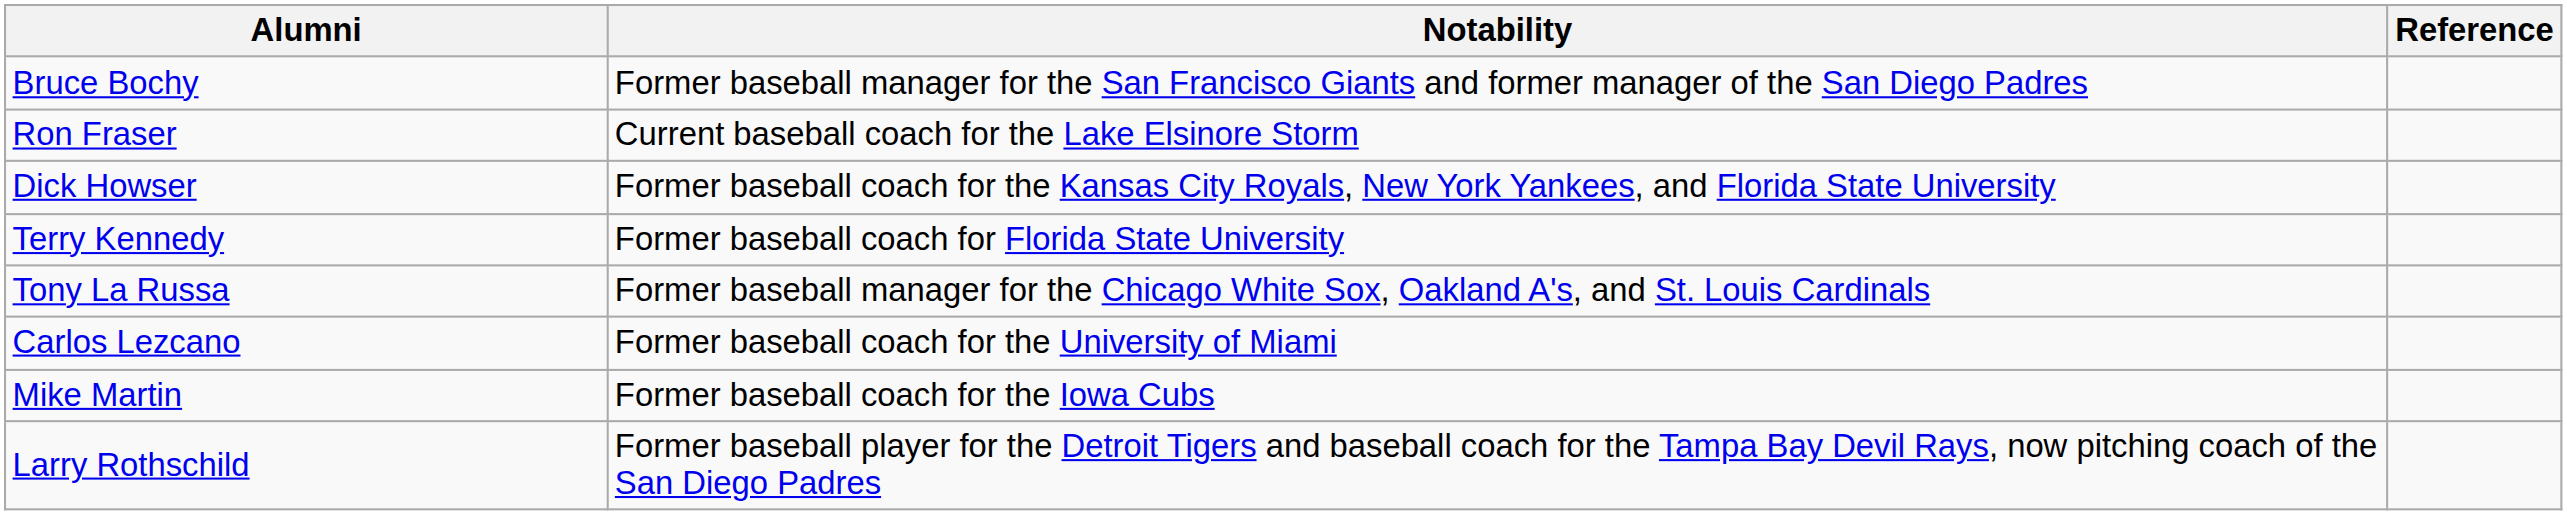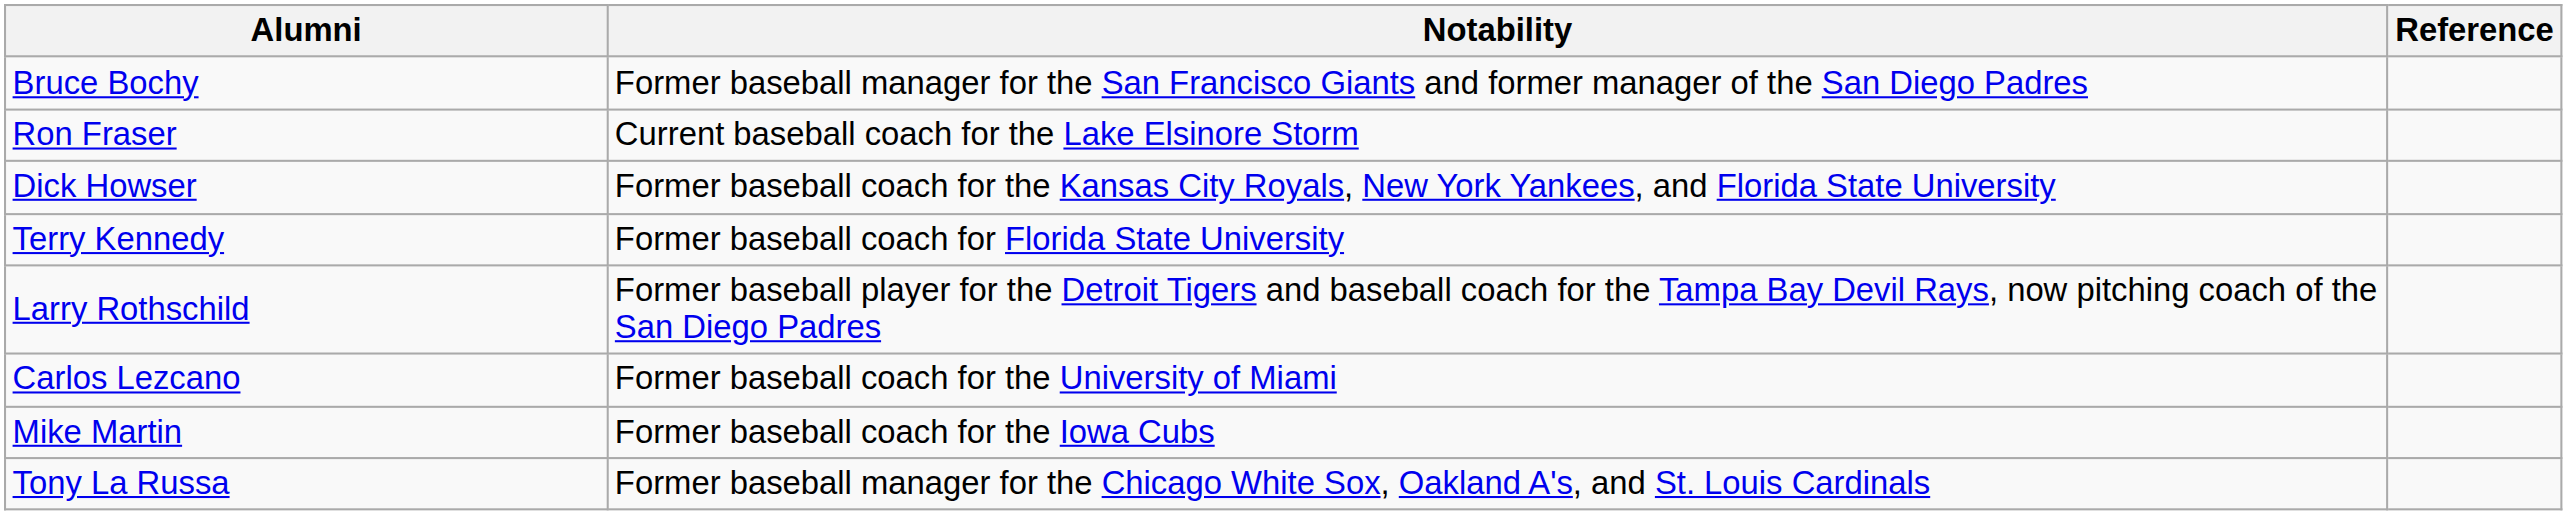rows swapped: Tony La Russa <-> Larry Rothschild
